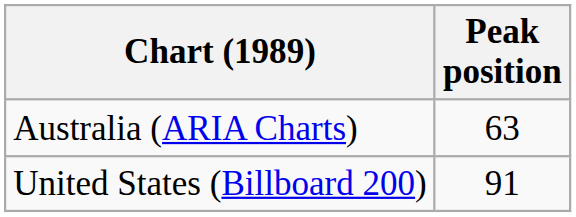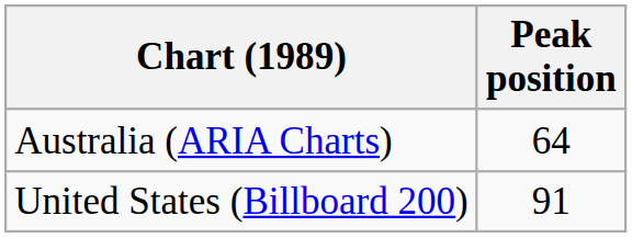Australia (ARIA Charts) | Peak position: 63 -> 64
